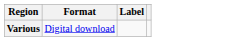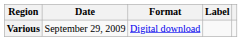+ column: Date | September 29, 2009
